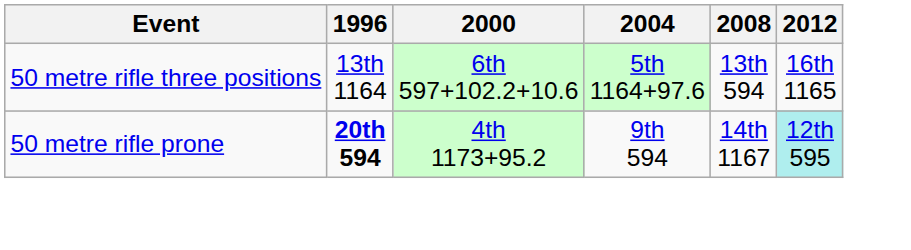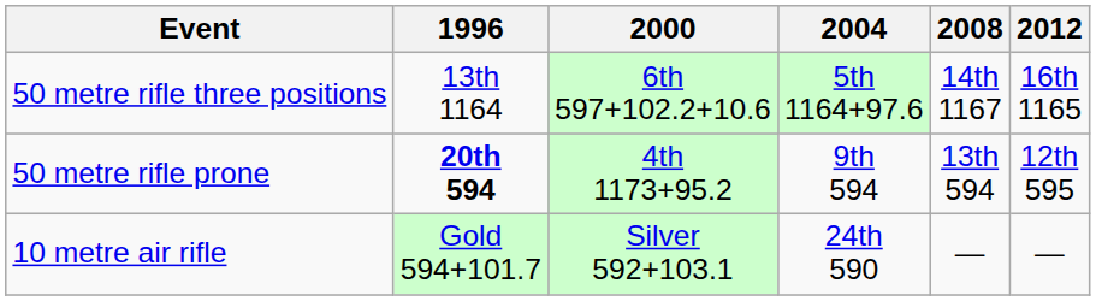50 metre rifle three positions | 2008: 13th 594 -> 14th 1167
50 metre rifle prone | 2008: 14th 1167 -> 13th 594
50 metre rifle prone | 2012: paleturquoise background -> no background
+ row: 10 metre air rifle | Gold 594+101.7 | Silver 592+103.1 | 24th 590 | — | —
